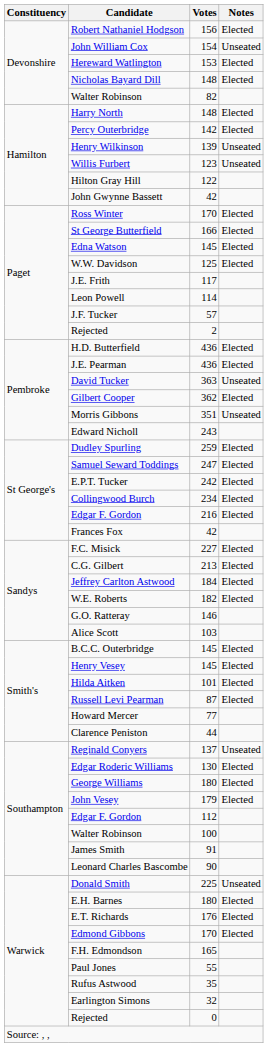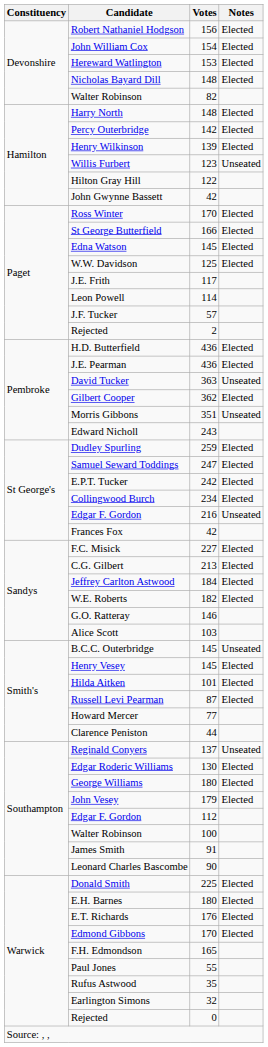John William Cox | Notes: Unseated -> Elected
Henry Wilkinson | Notes: Unseated -> Elected
Edgar F. Gordon / 216 | Notes: Elected -> Unseated
B.C.C. Outerbridge | Notes: Elected -> Unseated
Donald Smith | Notes: Unseated -> Elected
